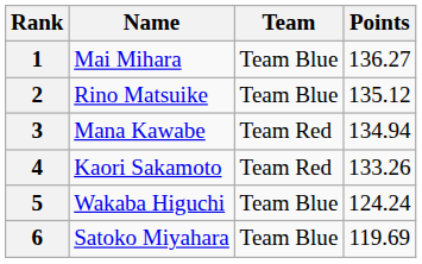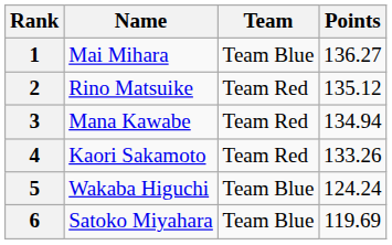2 | Team: Team Blue -> Team Red
